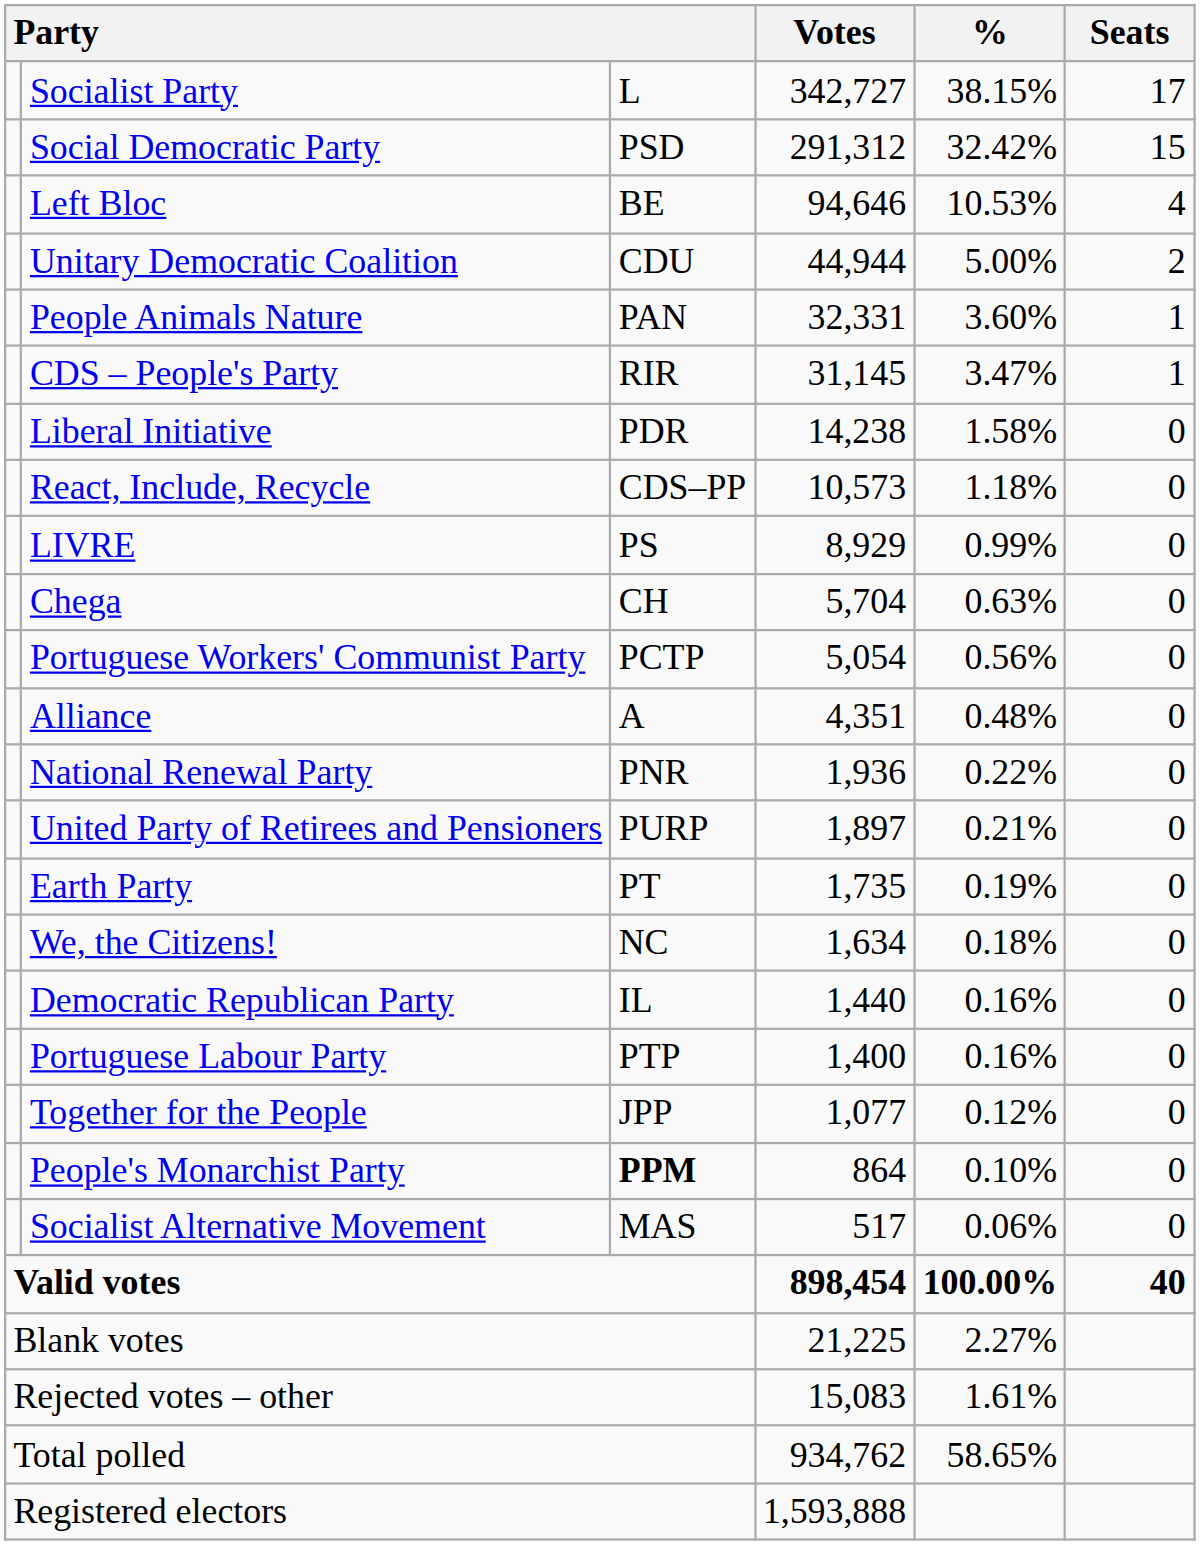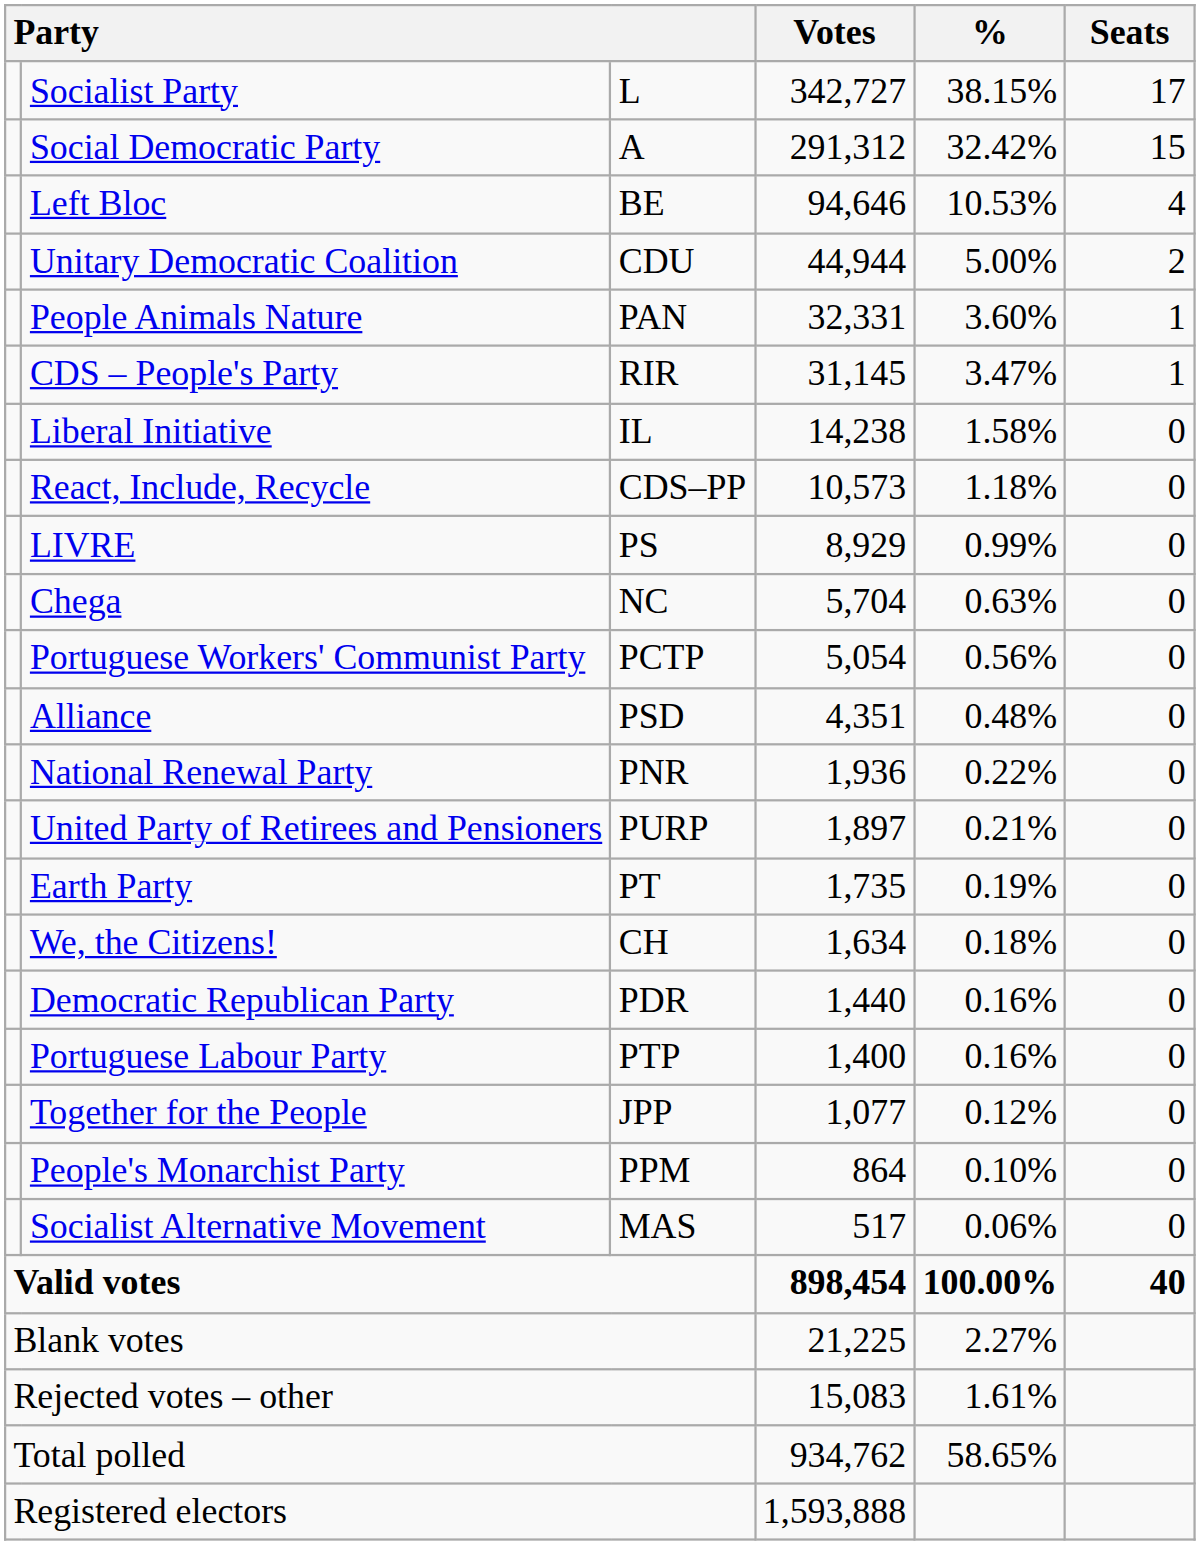Social Democratic Party | column 3: PSD -> A
Liberal Initiative | column 3: PDR -> IL
Chega | column 3: CH -> NC
Alliance | column 3: A -> PSD
We, the Citizens! | column 3: NC -> CH
Democratic Republican Party | column 3: IL -> PDR
People's Monarchist Party | column 3: bold -> normal
